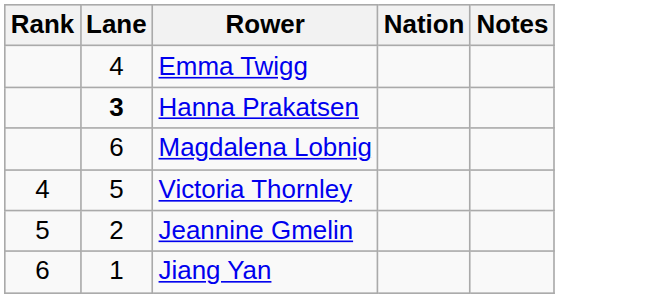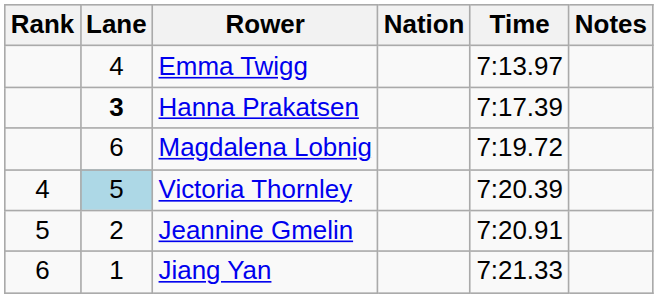+ column: Time | 7:13.97 | 7:17.39 | 7:19.72 | 7:20.39 | 7:20.91 | 7:21.33
Victoria Thornley | Lane: no background -> lightblue background
